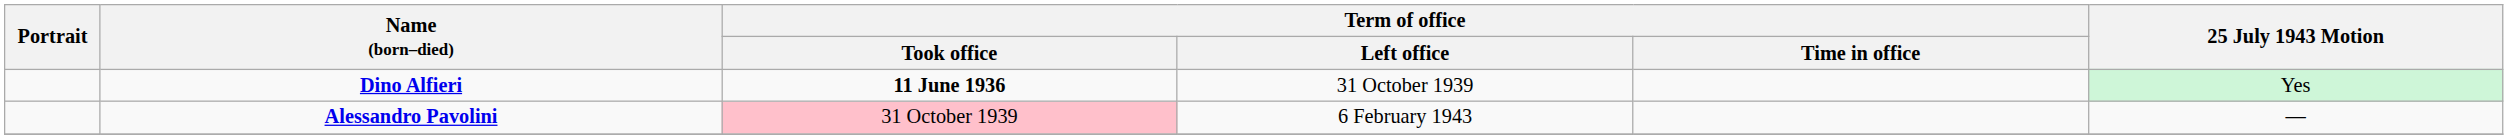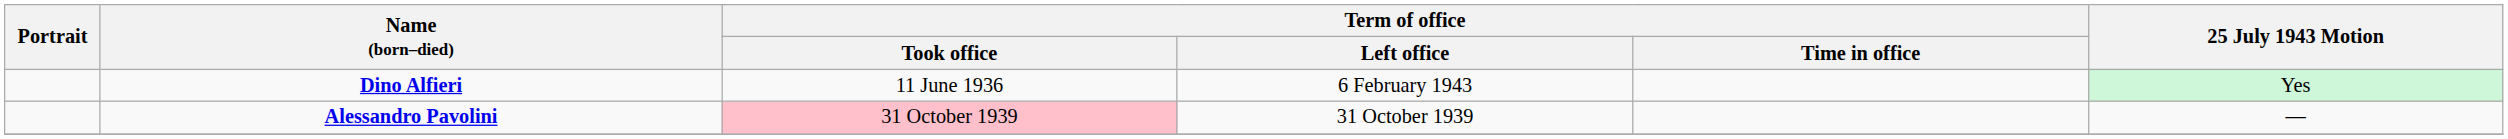Dino Alfieri | Term of office / Took office: bold -> normal
Dino Alfieri | Term of office / Left office: 31 October 1939 -> 6 February 1943
Alessandro Pavolini | Term of office / Left office: 6 February 1943 -> 31 October 1939
